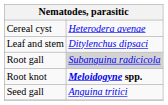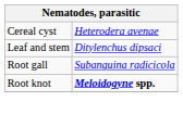Root gall | column 2: lightgrey background -> no background
- row: Seed gall | Anguina tritici
